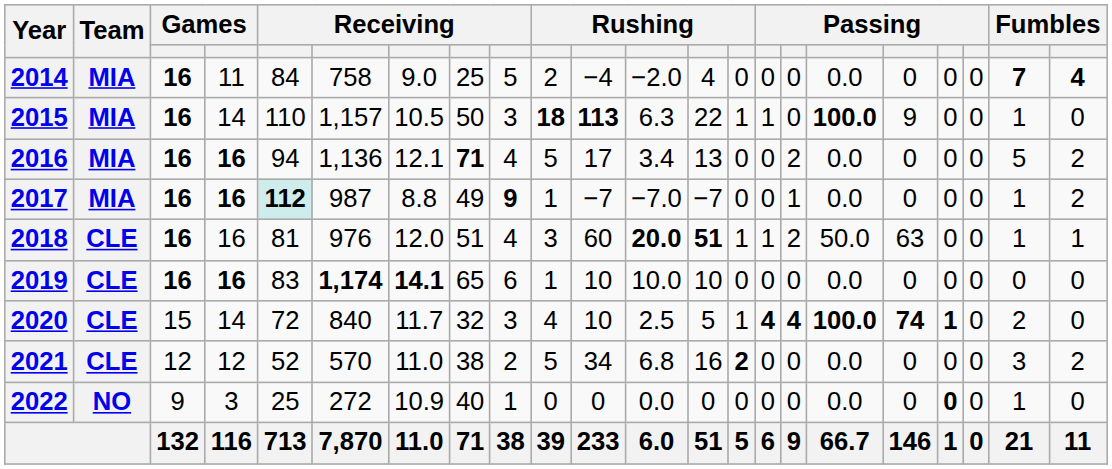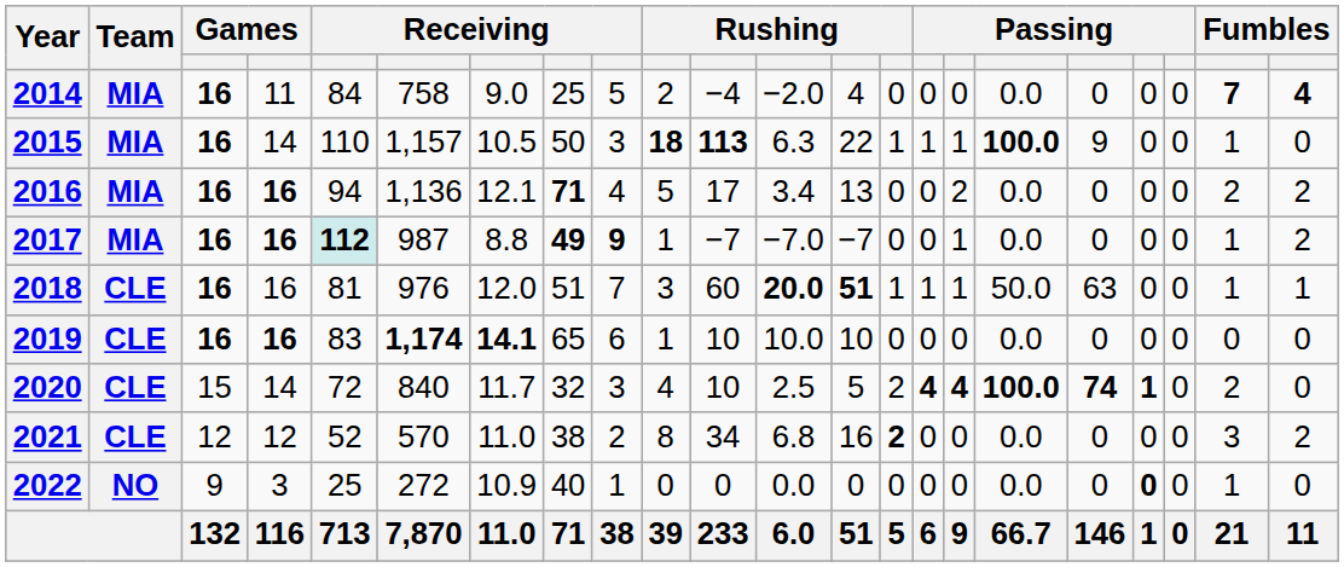2015 | column 16: 0 -> 1
2016 | column 21: 5 -> 2
2017 | column 8: normal -> bold
2018 | column 9: 4 -> 7
2018 | column 16: 2 -> 1
2020 | column 14: 1 -> 2
2021 | column 10: 5 -> 8
